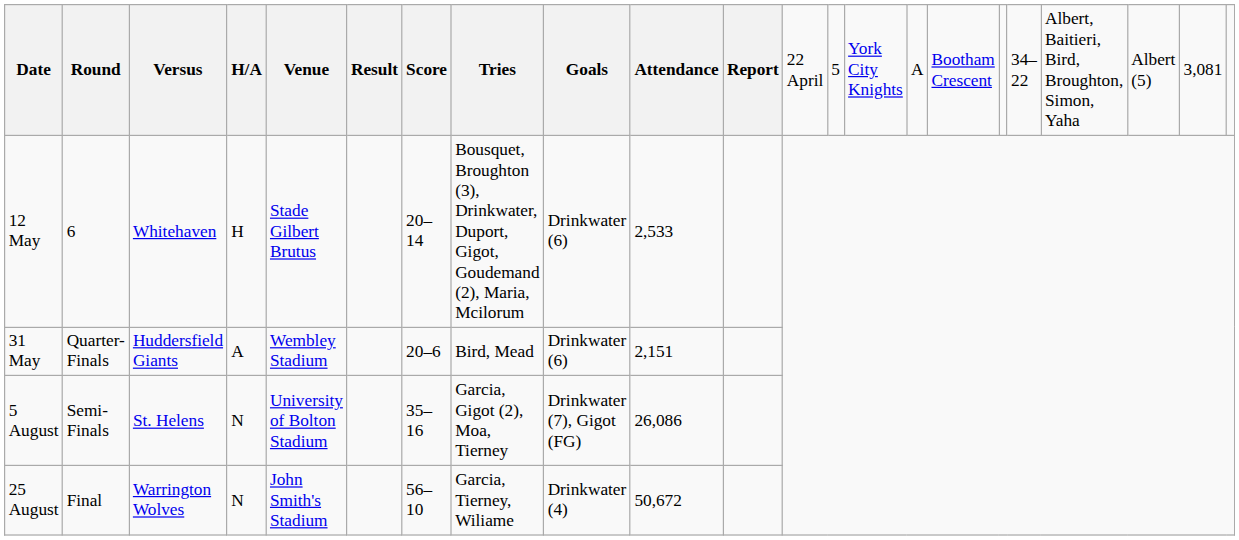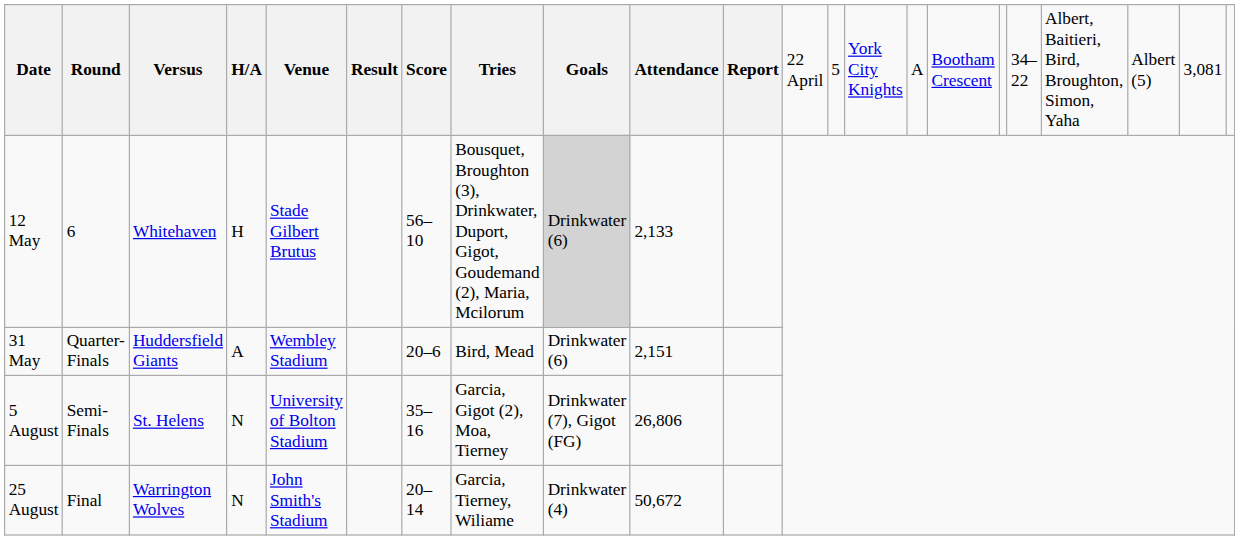12 May | column 7: 20–14 -> 56–10
12 May | column 9: no background -> lightgrey background
12 May | column 10: 2,533 -> 2,133
5 August | column 10: 26,086 -> 26,806
25 August | column 7: 56–10 -> 20–14
